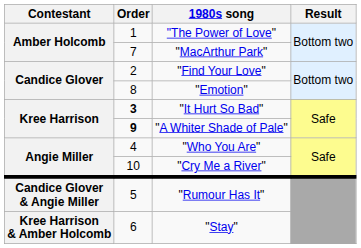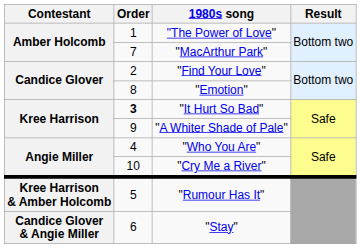"A Whiter Shade of Pale" | Order: bold -> normal
"Rumour Has It" | Contestant: Candice Glover & Angie Miller -> Kree Harrison & Amber Holcomb
"Stay" | Contestant: Kree Harrison & Amber Holcomb -> Candice Glover & Angie Miller
